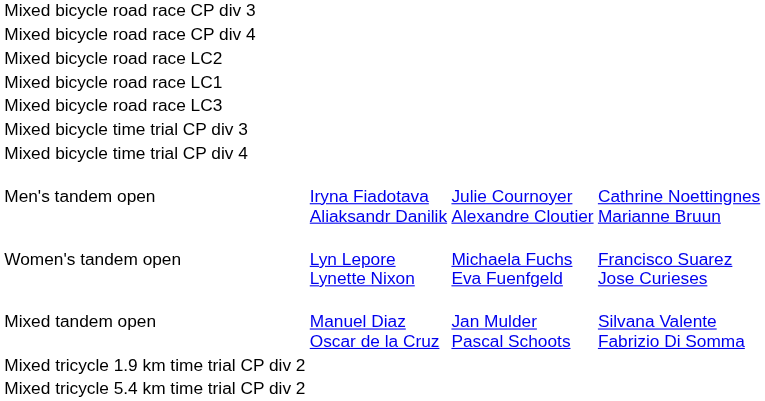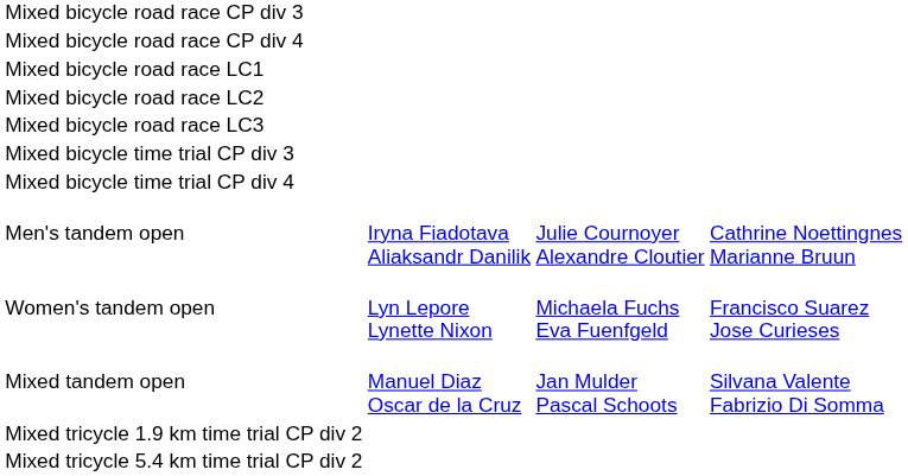rows swapped: Mixed bicycle road race LC1 <-> Mixed bicycle road race LC2
